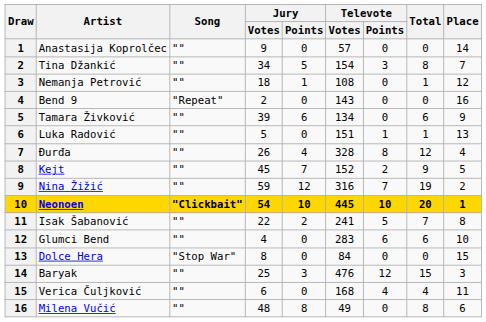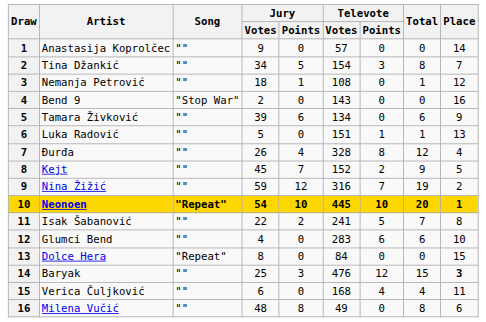Bend 9 | Song: "Repeat" -> "Stop War"
Neonoen | Song: "Clickbait" -> "Repeat"
Dolce Hera | Song: "Stop War" -> "Repeat"
Baryak | Place: normal -> bold
